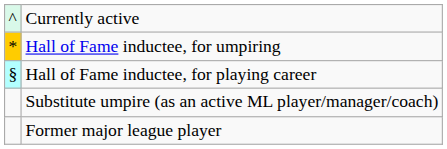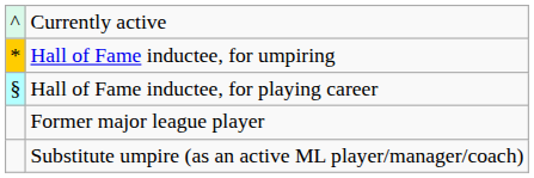rows swapped: Former major league player <-> Substitute umpire (as an active ML player/manager/coach)
